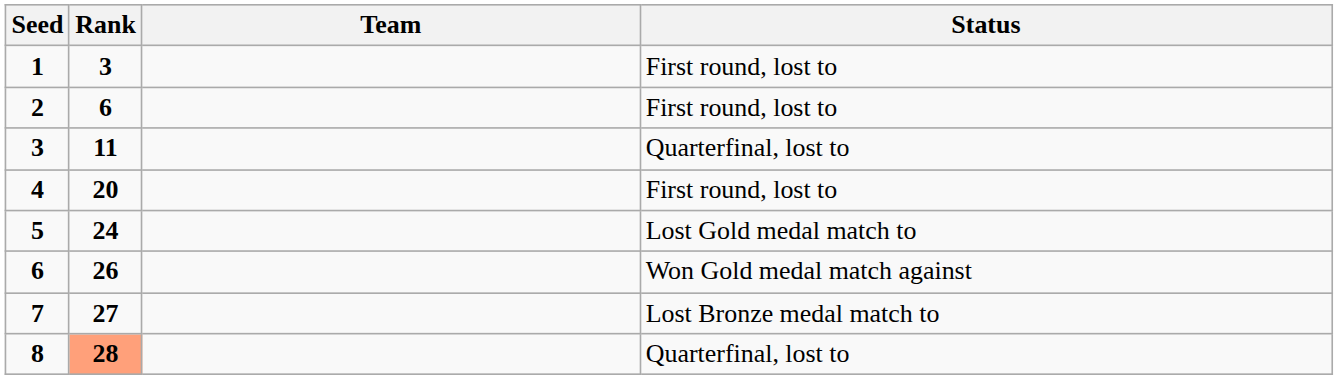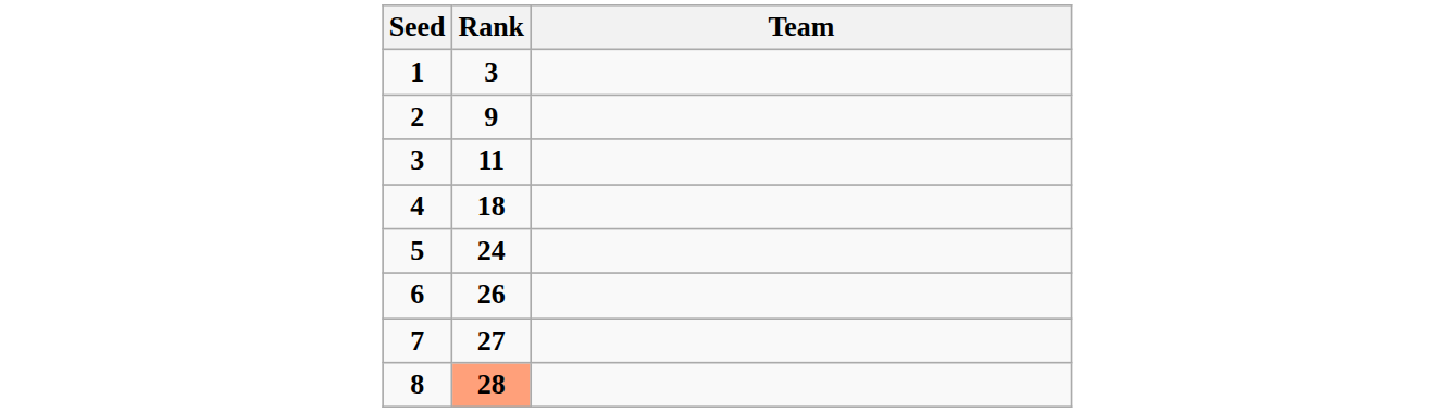- column: Status | First round, lost to | First round, lost to | Quarterfinal, lost to | First round, lost to | Lost Gold medal match to | Won Gold medal match against | Lost Bronze medal match to | Quarterfinal, lost to
2 | Rank: 6 -> 9
4 | Rank: 20 -> 18
